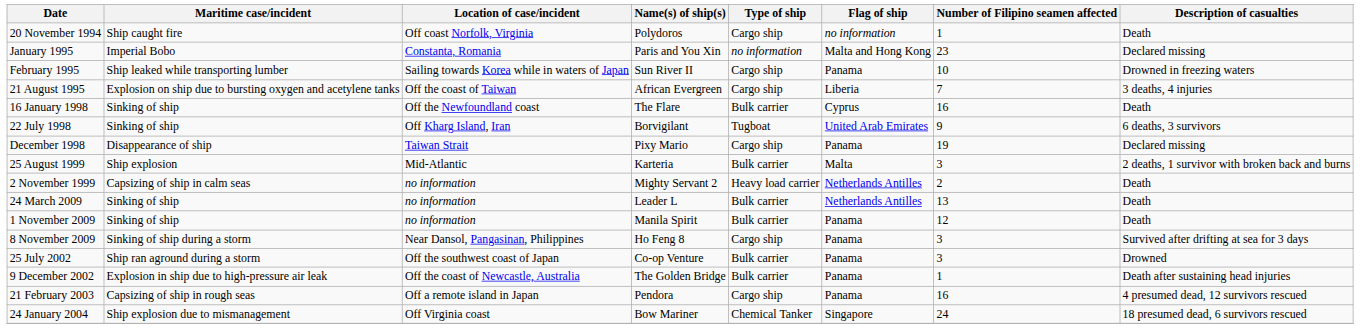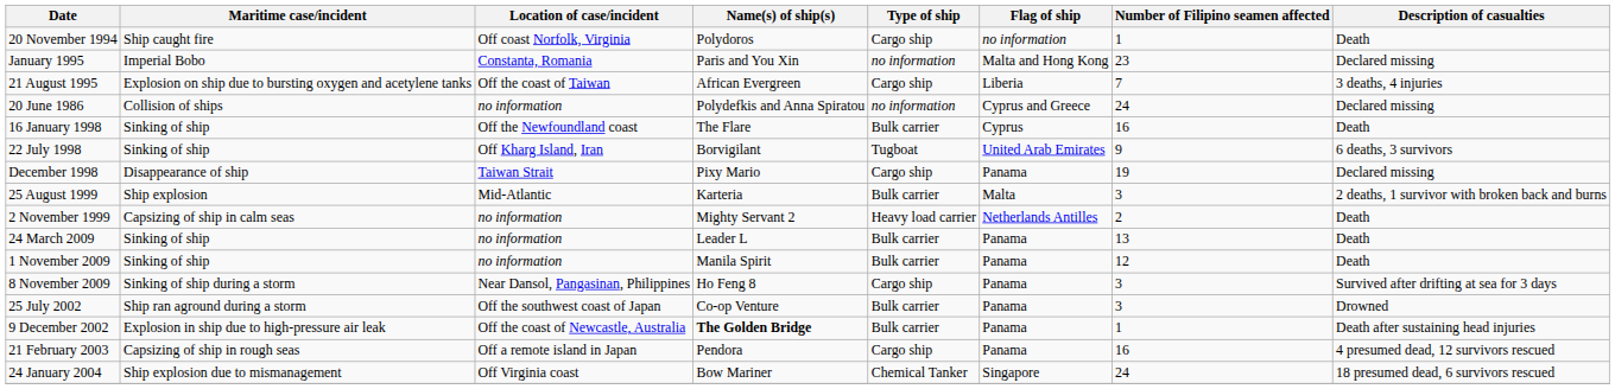- row: February 1995 | Ship leaked while transporting lumber | Sailing towards Korea while in waters of Japan | Sun River II | Cargo ship | Panama | 10 | Drowned in freezing waters
+ row: 20 June 1986 | Collision of ships | no information | Polydefkis and Anna Spiratou | no information | Cyprus and Greece | 24 | Declared missing
24 March 2009 | Flag of ship: Netherlands Antilles -> Panama
9 December 2002 | Name(s) of ship(s): normal -> bold
